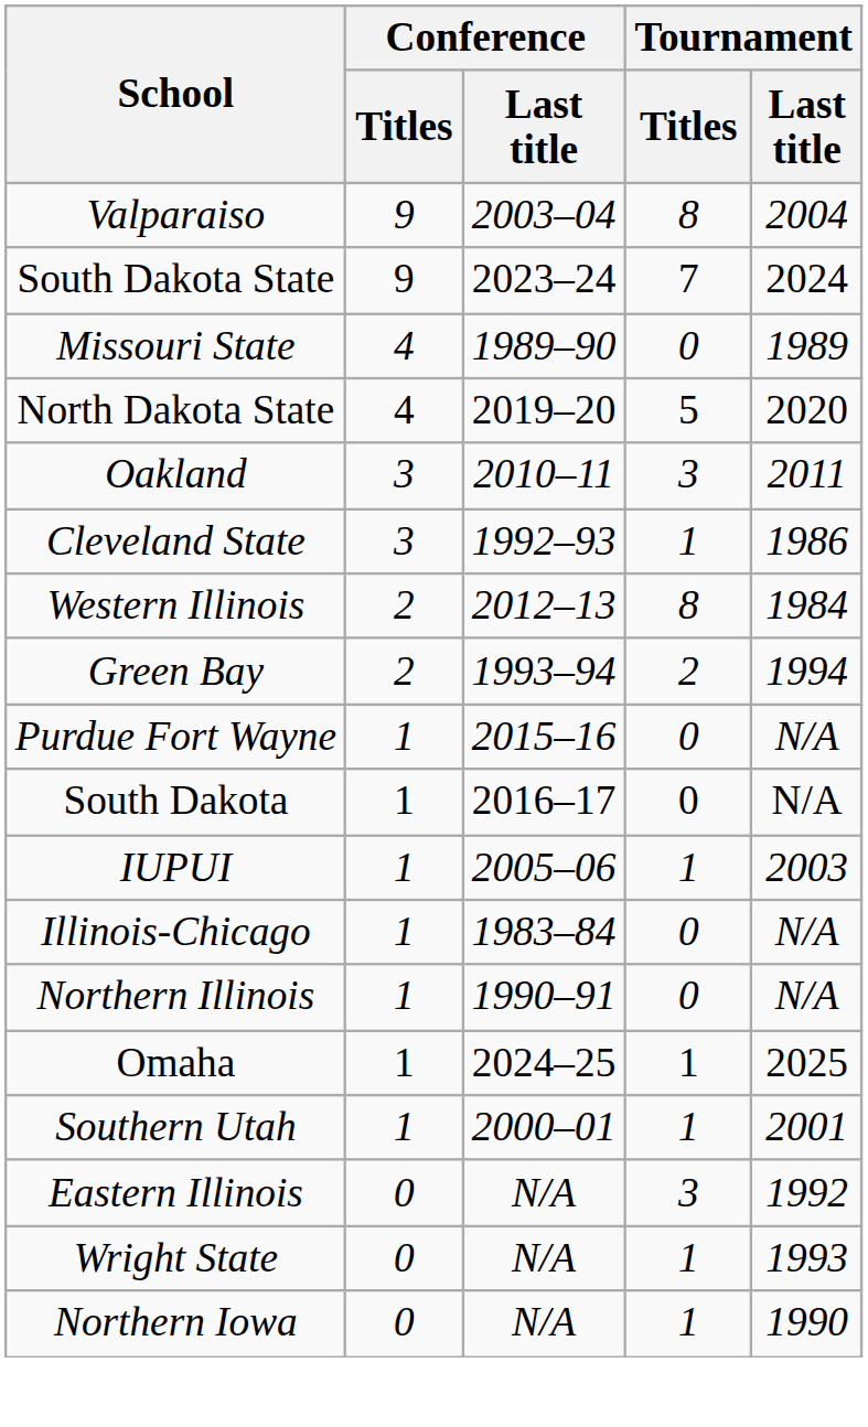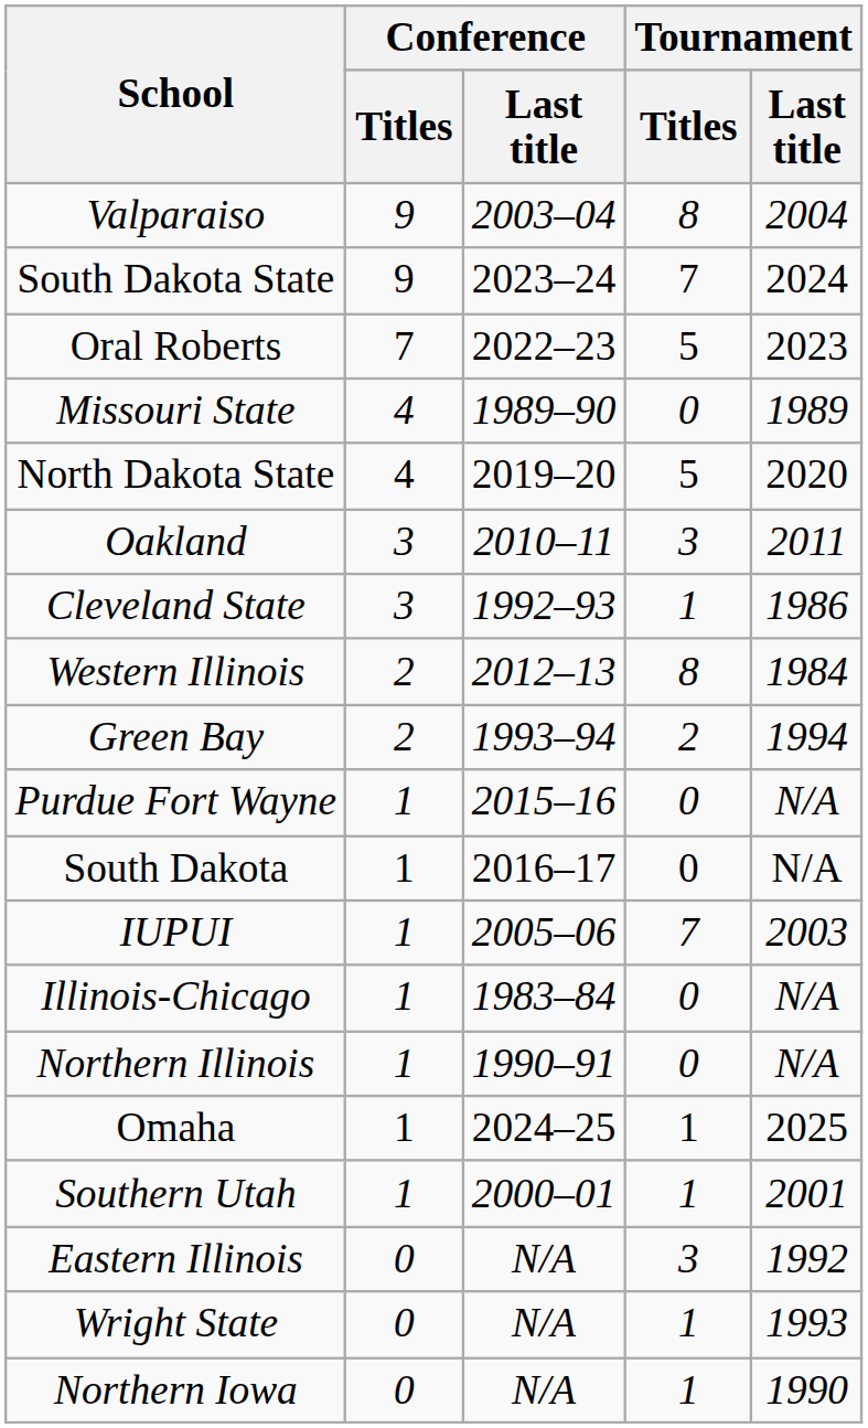+ row: Oral Roberts | 7 | 2022–23 | 5 | 2023
IUPUI | Tournament / Titles: 1 -> 7
